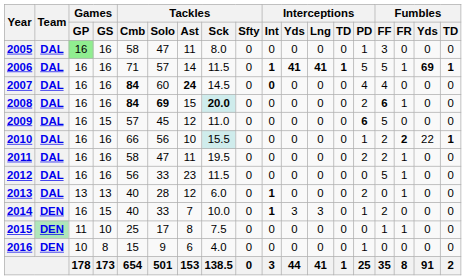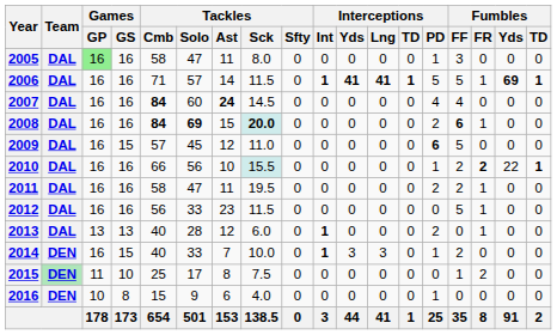2007 | Interceptions / Int: bold -> normal
2015 | Fumbles / FR: 1 -> 2
